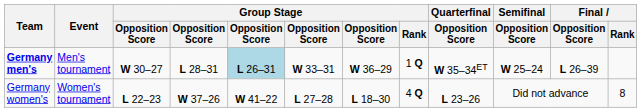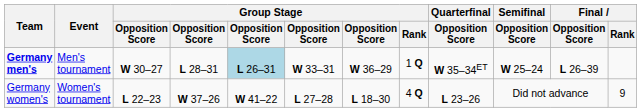Germany women's | Final / Rank: 8 -> 9
